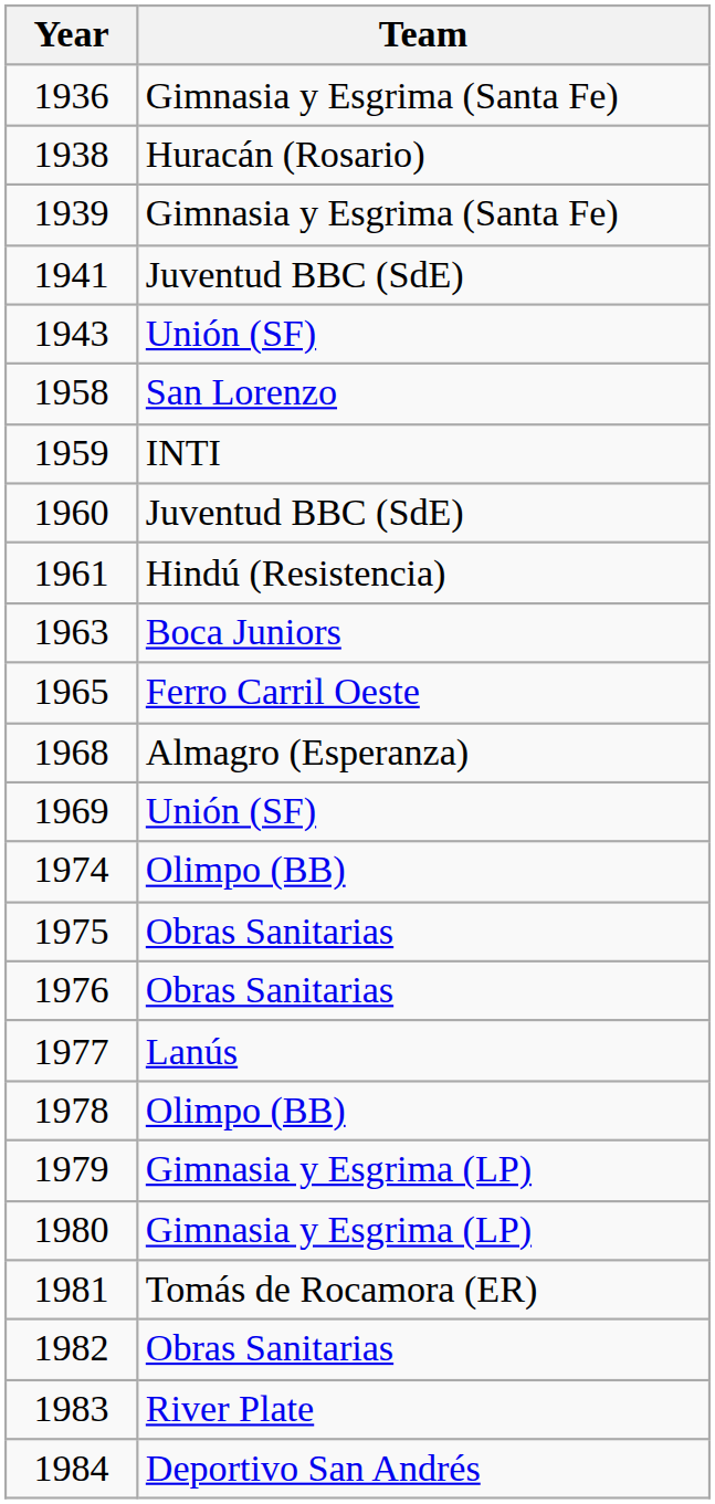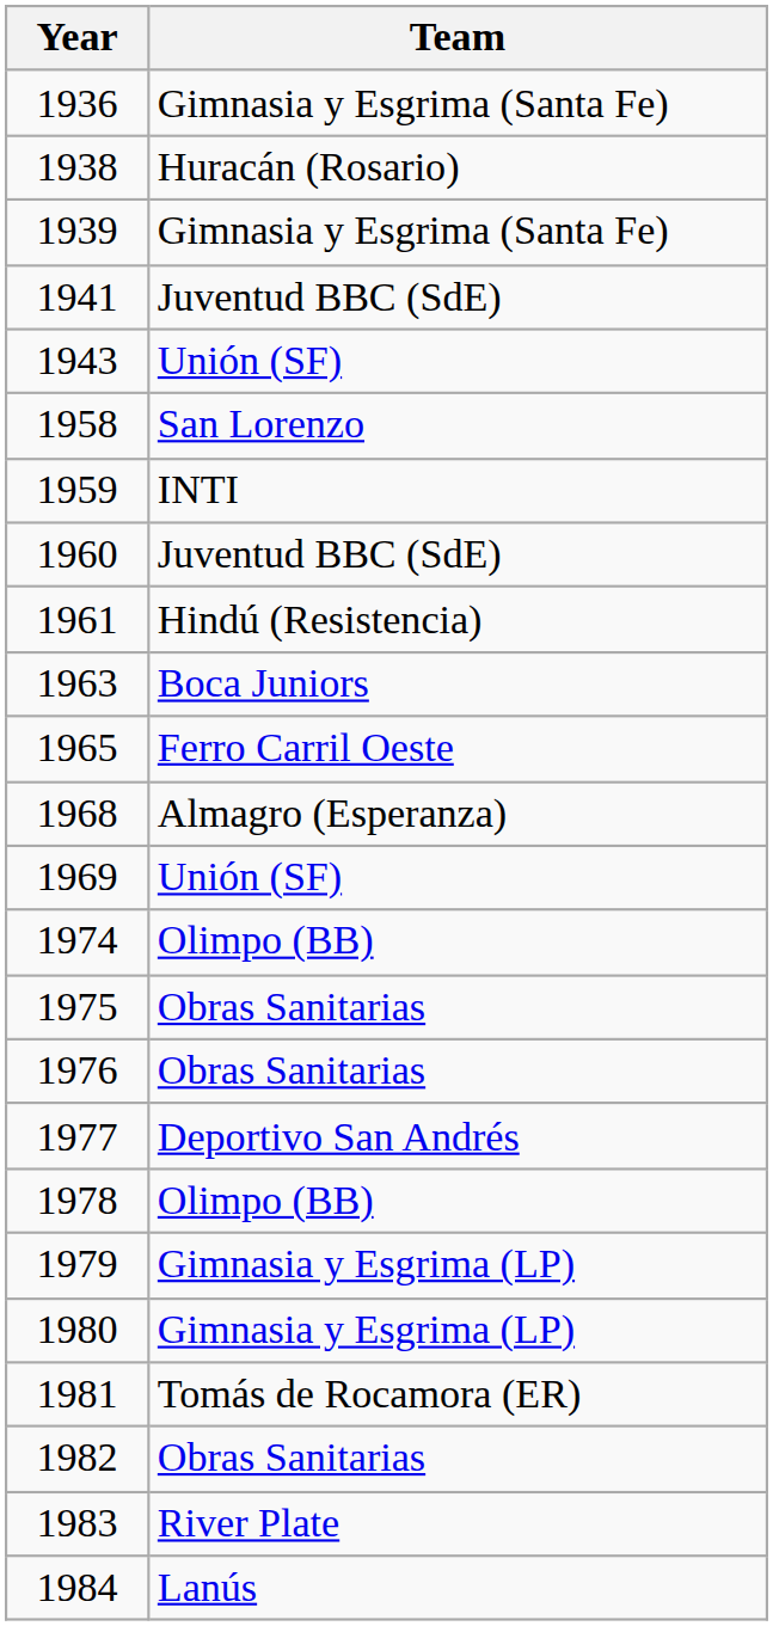1977 | Team: Lanús -> Deportivo San Andrés
1984 | Team: Deportivo San Andrés -> Lanús
